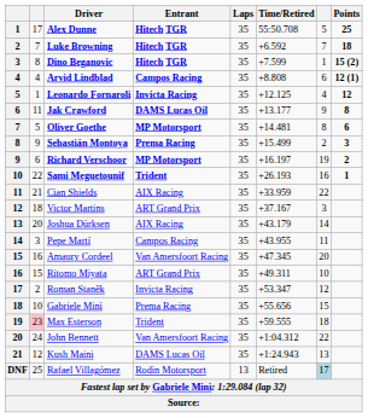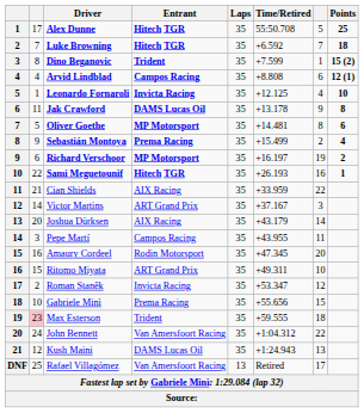Dino Beganovic | Entrant: Hitech TGR -> Trident
Leonardo Fornaroli | Points: 12 -> 10
Jak Crawford | Time/Retired: +13.177 -> +13.178
Sebastián Montoya | Points: 3 -> 4
Sami Meguetounif | Entrant: Trident -> Hitech TGR
Victor Martins | column 2: 18 -> 14
Amaury Cordeel | Entrant: Van Amersfoort Racing -> Rodin Motorsport
Rafael Villagómez | Entrant: Rodin Motorsport -> Van Amersfoort Racing
Rafael Villagómez | column 7: lightblue background -> no background
